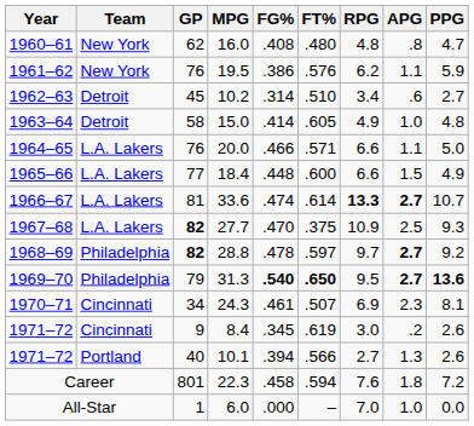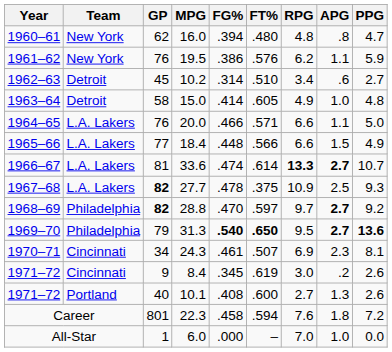16.0 | FG%: .408 -> .394
18.4 | FT%: .600 -> .566
27.7 | FG%: .470 -> .478
28.8 | FG%: .478 -> .470
10.1 | FG%: .394 -> .408
10.1 | FT%: .566 -> .600
